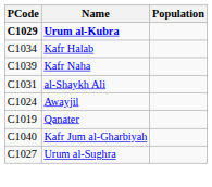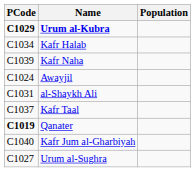rows swapped: al-Shaykh Ali <-> Awayjil
+ row: C1037 | Kafr Taal
Qanater | PCode: normal -> bold
